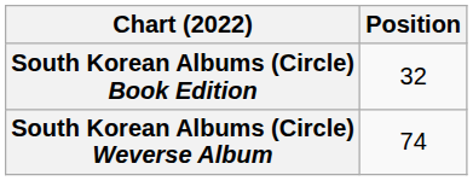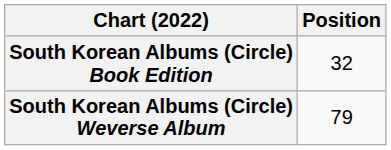South Korean Albums (Circle) Weverse Album | Position: 74 -> 79
